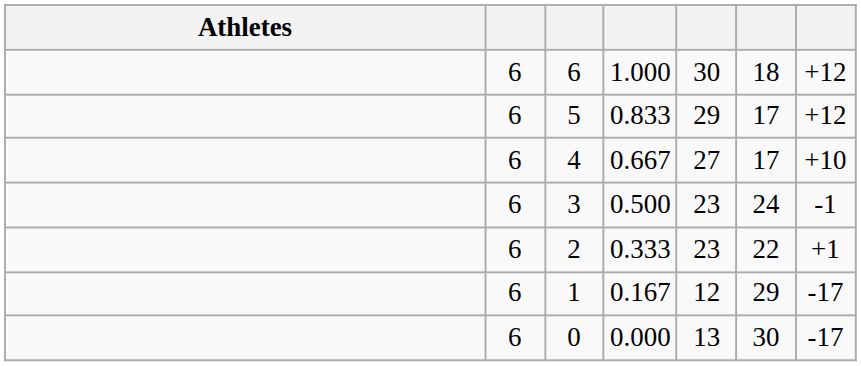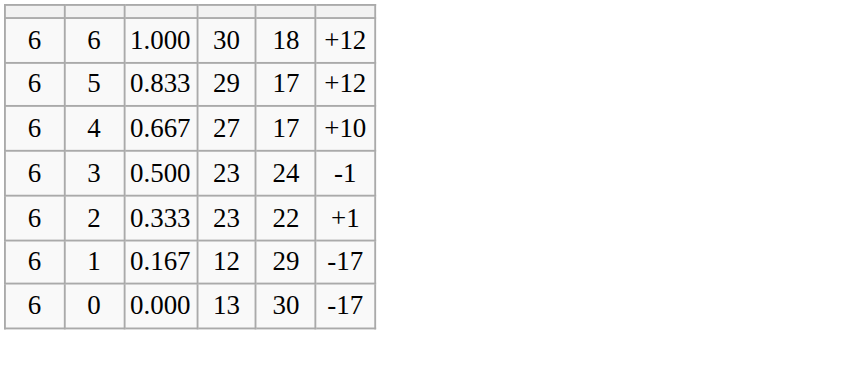- column: Athletes
